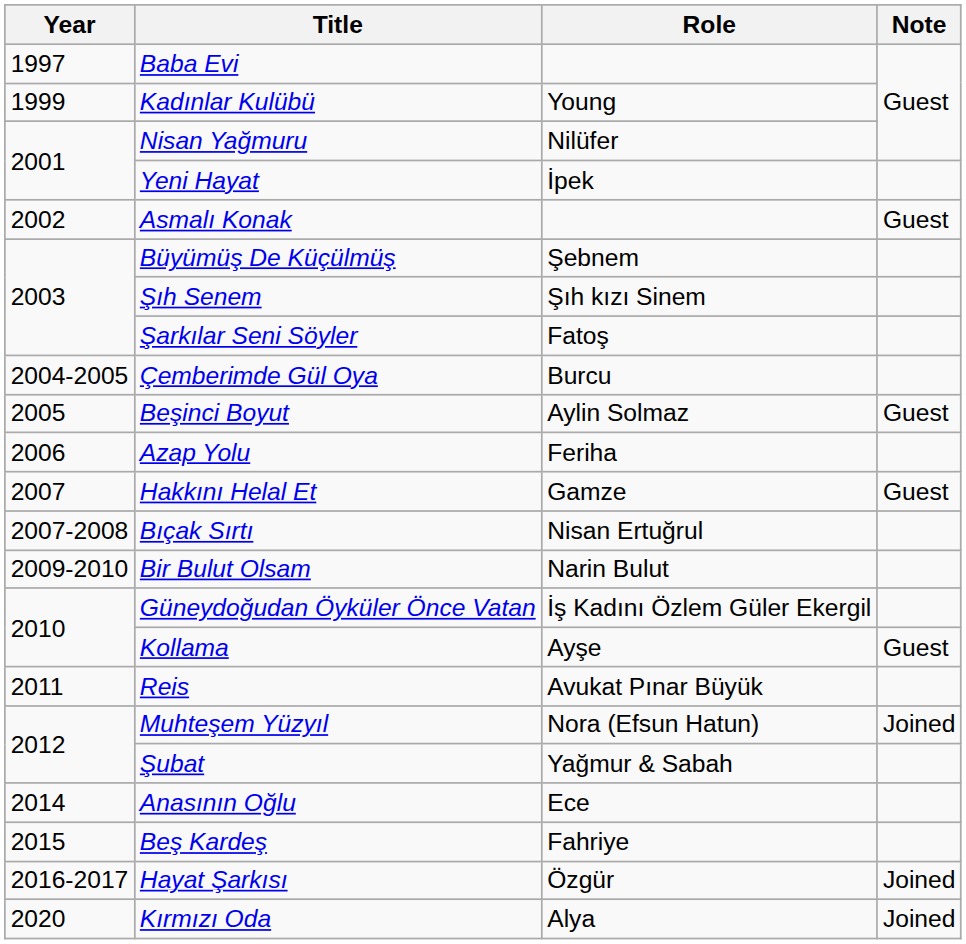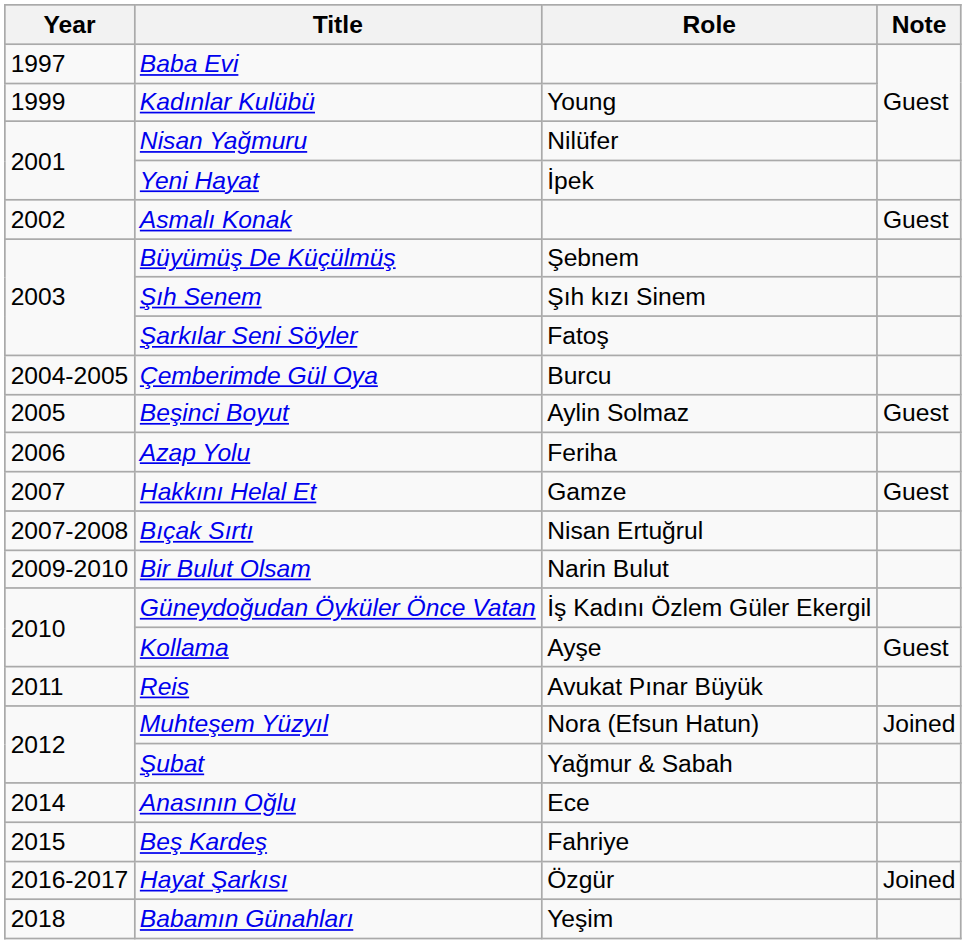+ row: 2018 | Babamın Günahları | Yeşim
- row: 2020 | Kırmızı Oda | Alya | Joined
